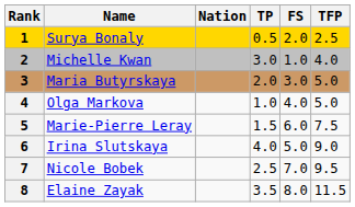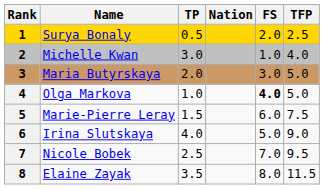columns swapped: Nation <-> TP
Olga Markova | FS: normal -> bold
